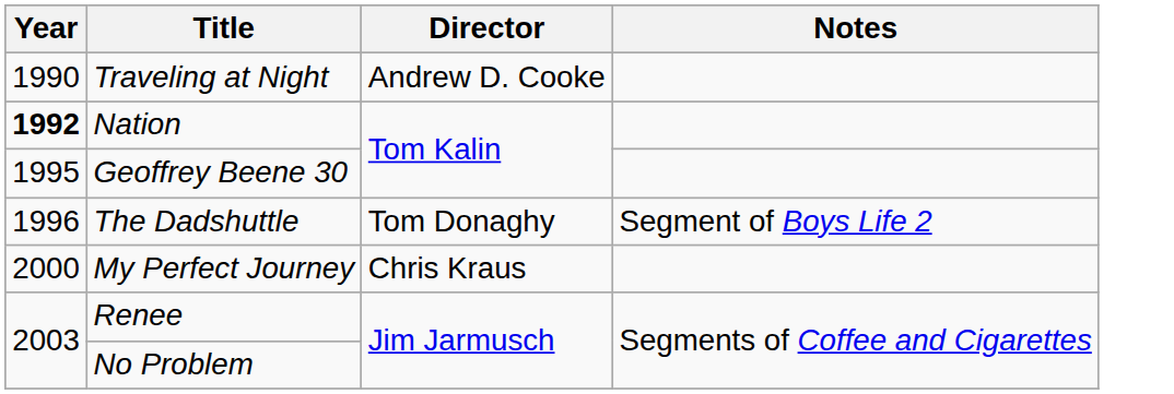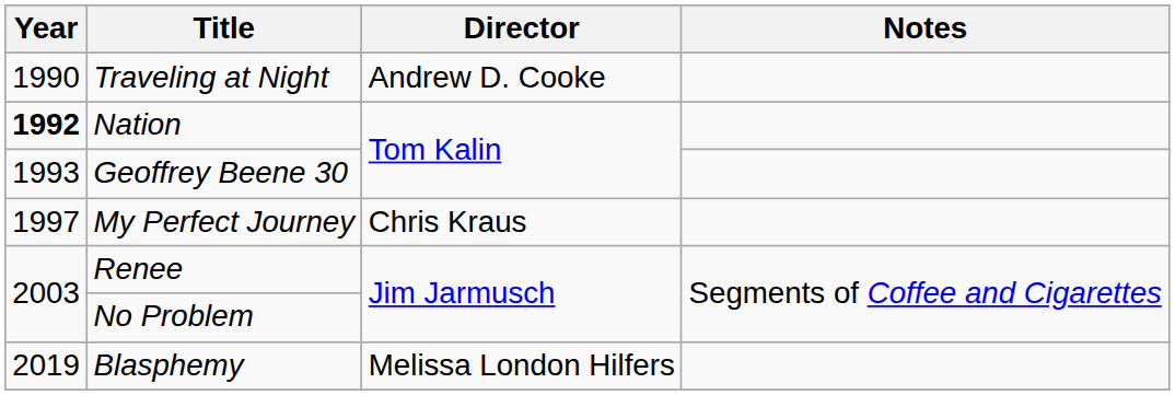Geoffrey Beene 30 | Year: 1995 -> 1993
- row: 1996 | The Dadshuttle | Tom Donaghy | Segment of Boys Life 2
My Perfect Journey | Year: 2000 -> 1997
+ row: 2019 | Blasphemy | Melissa London Hilfers
